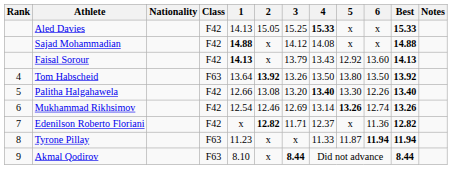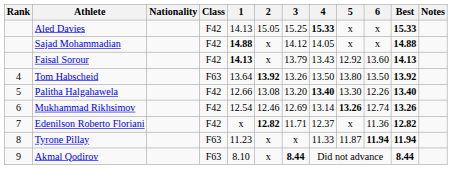Sajad Mohammadian | 4: 14.08 -> 14.05
